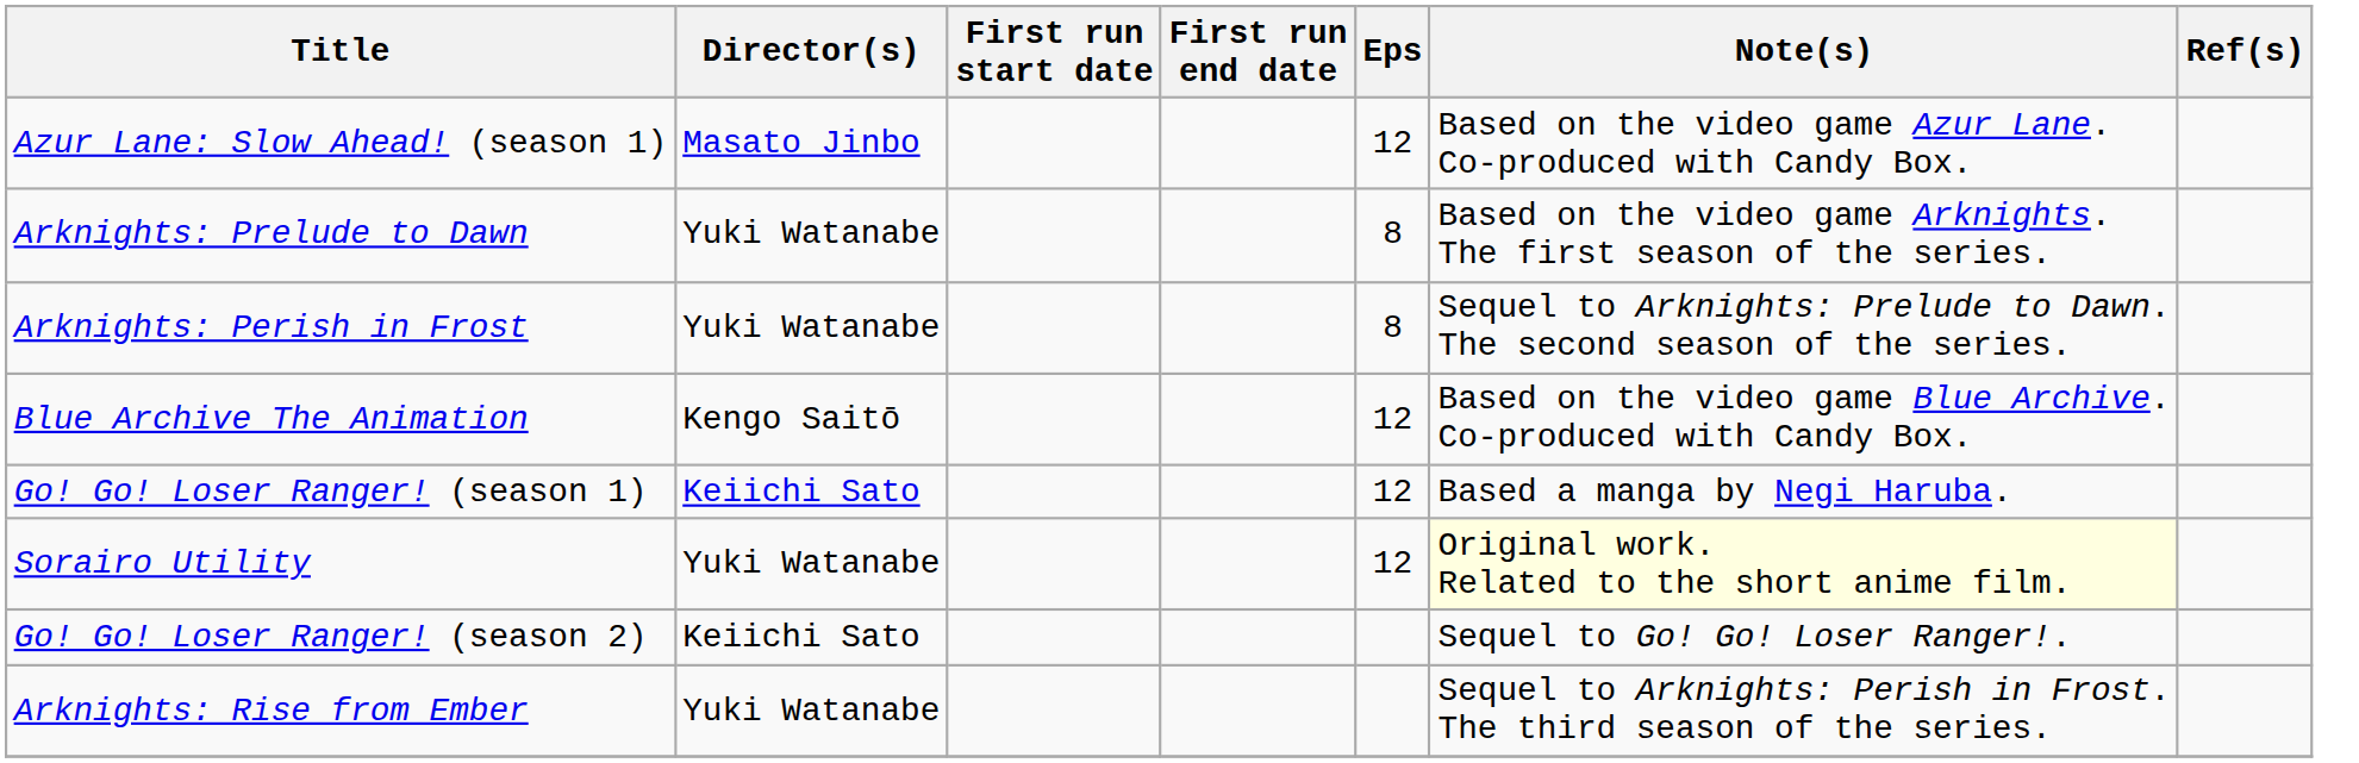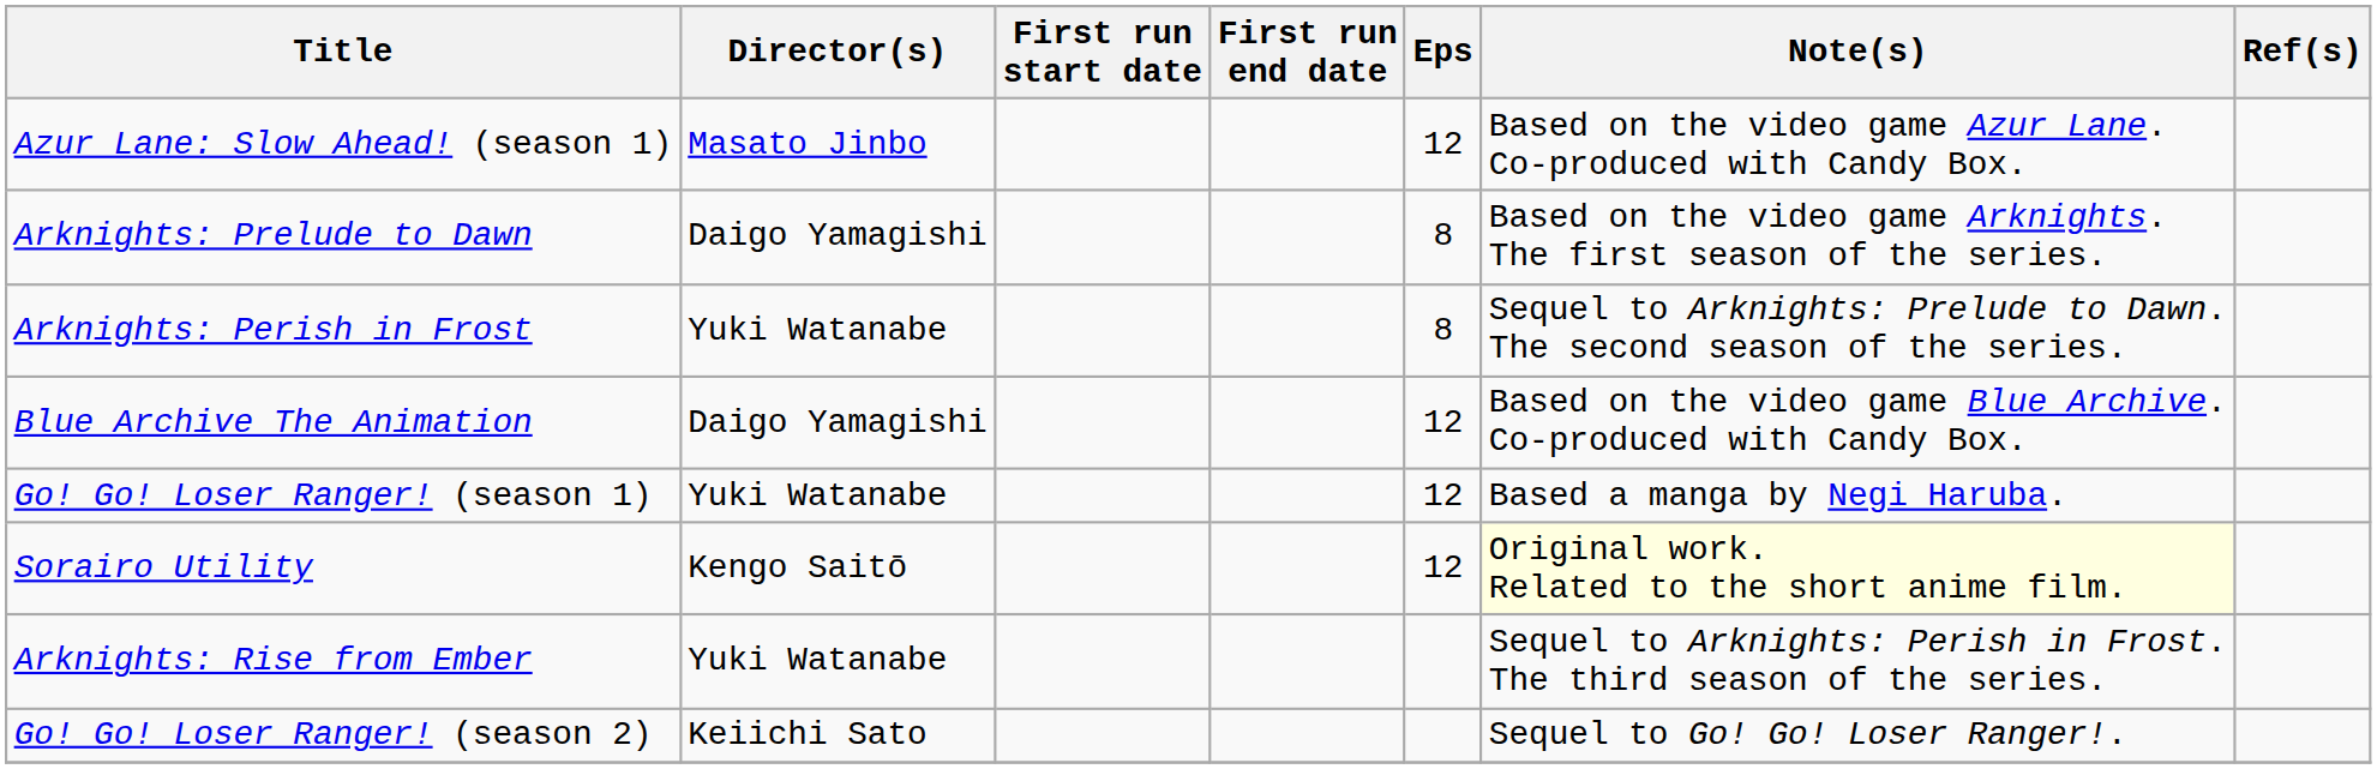Arknights: Prelude to Dawn | Director(s): Yuki Watanabe -> Daigo Yamagishi
Blue Archive The Animation | Director(s): Kengo Saitō -> Daigo Yamagishi
Go! Go! Loser Ranger! (season 1) | Director(s): Keiichi Sato -> Yuki Watanabe
Sorairo Utility | Director(s): Yuki Watanabe -> Kengo Saitō
rows swapped: Go! Go! Loser Ranger! (season 2) <-> Arknights: Rise from Ember
